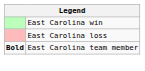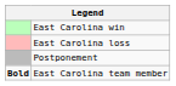+ row: Postponement
